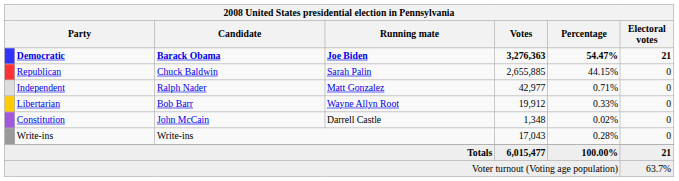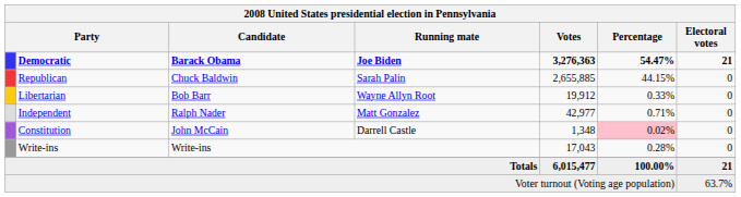rows swapped: Independent <-> Libertarian
Constitution | Percentage: no background -> pink background
